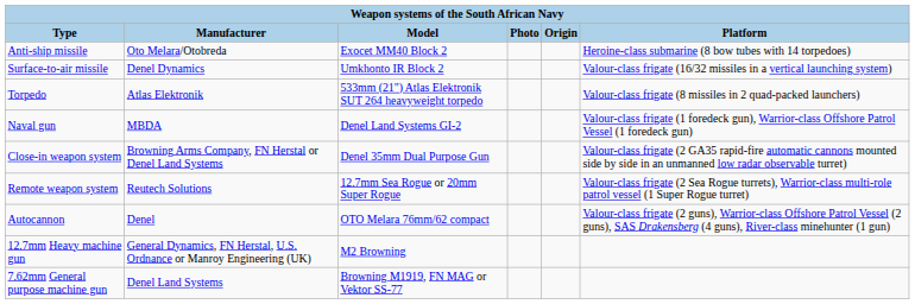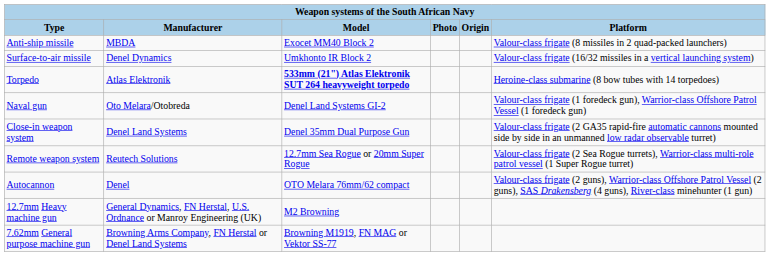Anti-ship missile | column 2: Oto Melara/Otobreda -> MBDA
Anti-ship missile | column 6: Heroine-class submarine (8 bow tubes with 14 torpedoes) -> Valour-class frigate (8 missiles in 2 quad-packed launchers)
Torpedo | column 3: normal -> bold
Torpedo | column 6: Valour-class frigate (8 missiles in 2 quad-packed launchers) -> Heroine-class submarine (8 bow tubes with 14 torpedoes)
Naval gun | column 2: MBDA -> Oto Melara/Otobreda
Close-in weapon system | column 2: Browning Arms Company, FN Herstal or Denel Land Systems -> Denel Land Systems
7.62mm General purpose machine gun | column 2: Denel Land Systems -> Browning Arms Company, FN Herstal or Denel Land Systems
